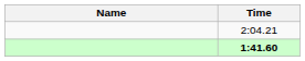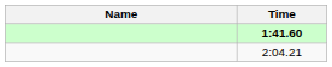rows swapped: 1:41.60 <-> 2:04.21
